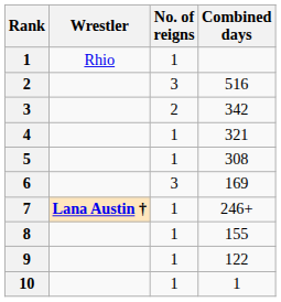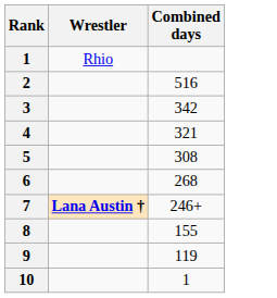- column: No. of reigns | 1 | 3 | 2 | 1 | 1 | 3 | 1 | 1 | 1 | 1
6 | Combined days: 169 -> 268
9 | Combined days: 122 -> 119
